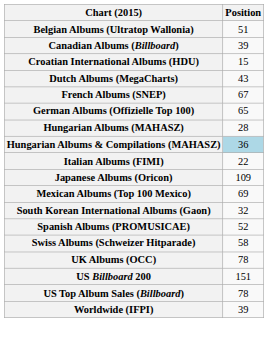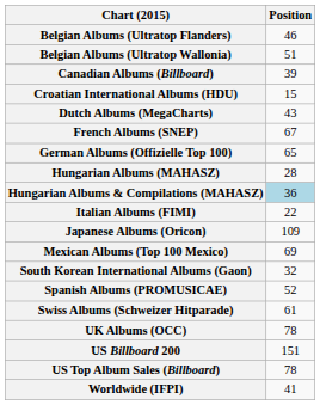+ row: Belgian Albums (Ultratop Flanders) | 46
Swiss Albums (Schweizer Hitparade) | Position: 58 -> 61
Worldwide (IFPI) | Position: 39 -> 41
